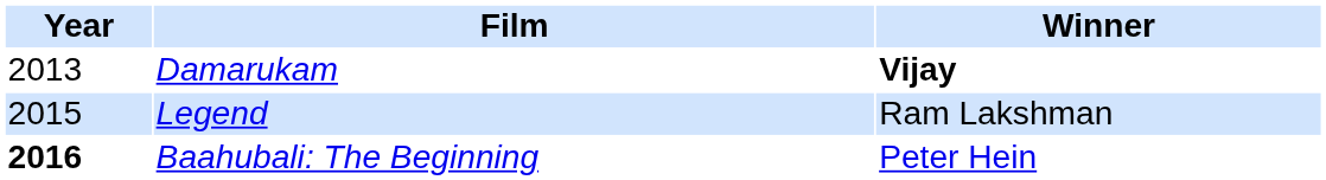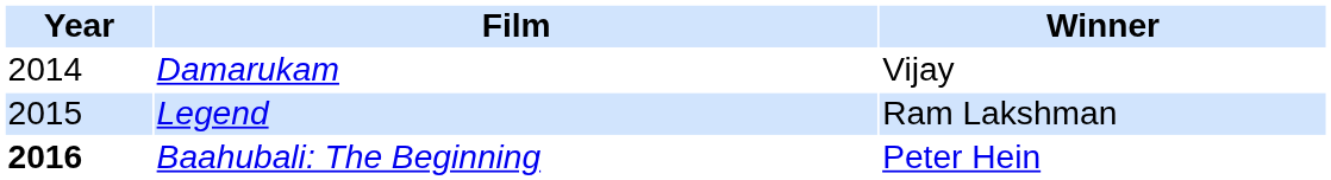Damarukam | Year: 2013 -> 2014
Damarukam | Winner: bold -> normal
